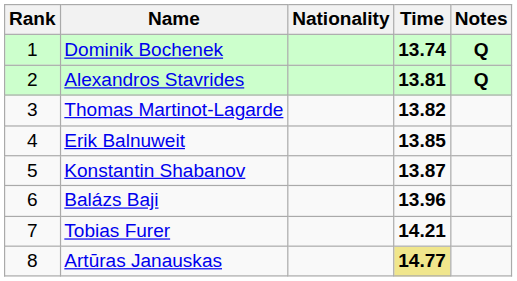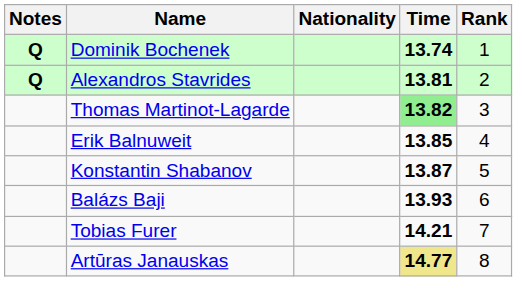columns swapped: Rank <-> Notes
Thomas Martinot-Lagarde | Time: no background -> lightgreen background
Balázs Baji | Time: 13.96 -> 13.93
